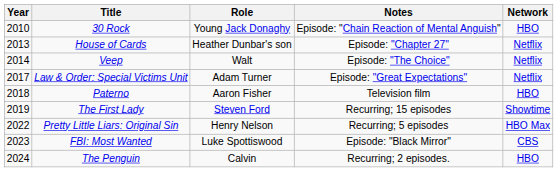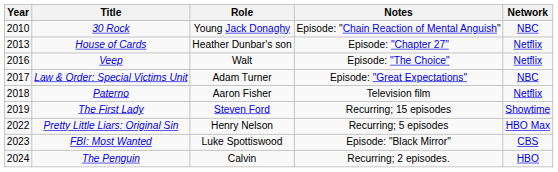30 Rock | Network: HBO -> NBC
Veep | Year: 2014 -> 2016
Law & Order: Special Victims Unit | Network: Netflix -> NBC
Paterno | Network: HBO -> Netflix
